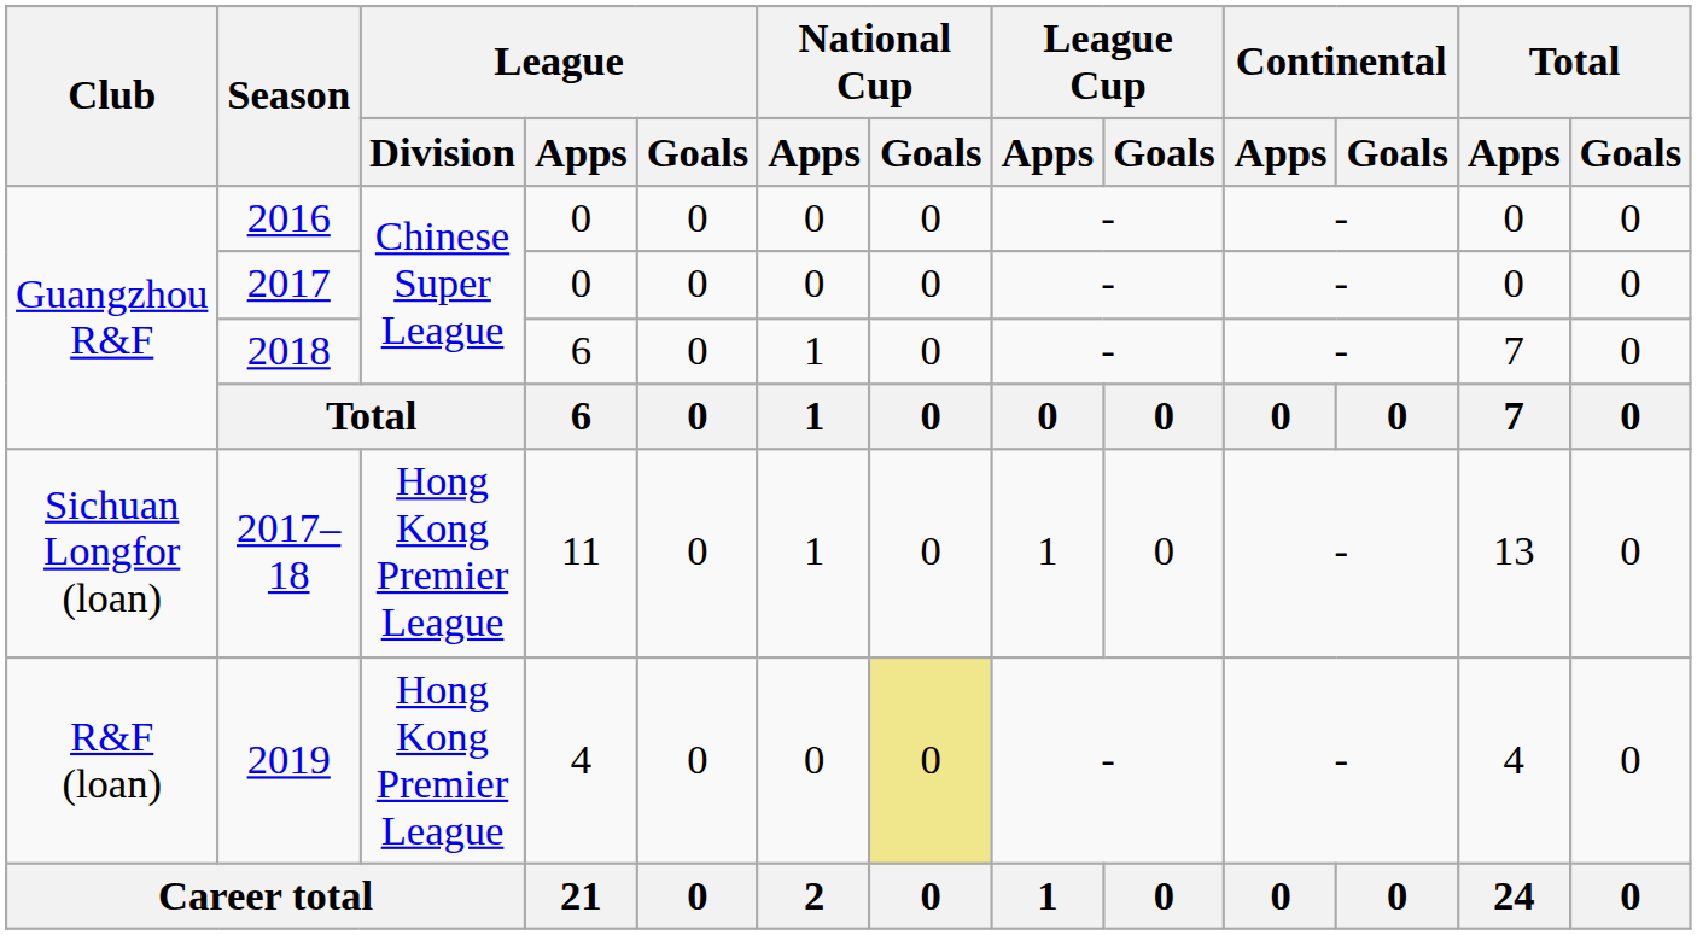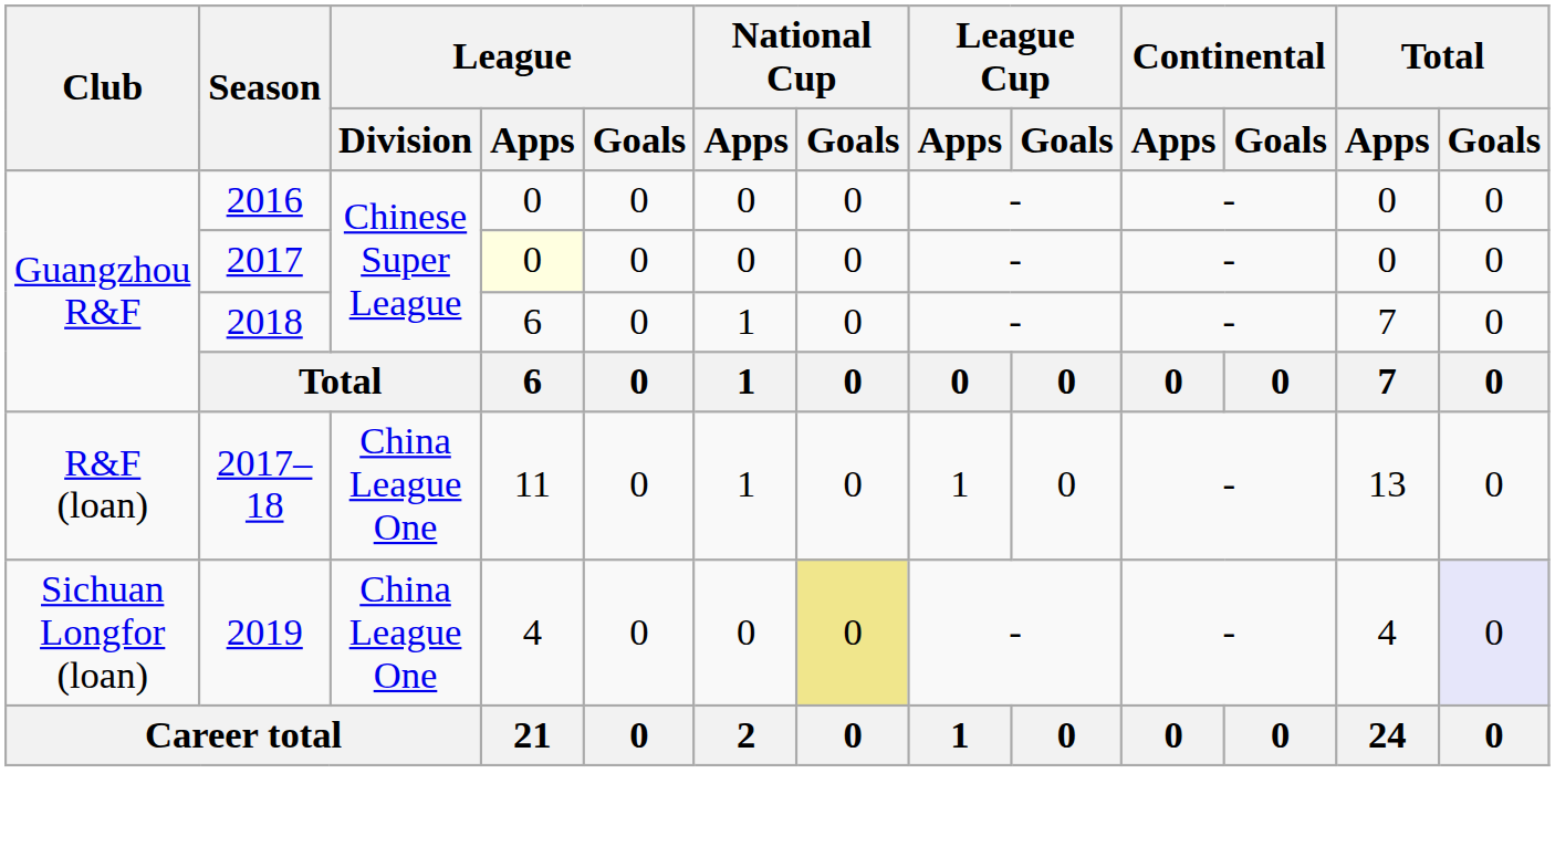2017 | League / Apps: no background -> lightyellow background
2017–18 | Club: Sichuan Longfor (loan) -> R&F (loan)
2017–18 | League / Division: Hong Kong Premier League -> China League One
2019 | Club: R&F (loan) -> Sichuan Longfor (loan)
2019 | League / Division: Hong Kong Premier League -> China League One
2019 | Total / Goals: no background -> lavender background
